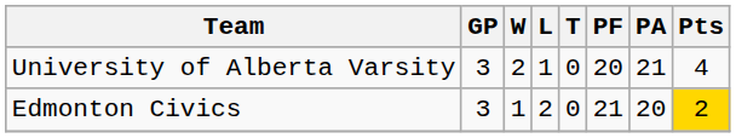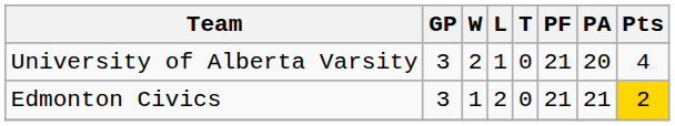University of Alberta Varsity | PF: 20 -> 21
University of Alberta Varsity | PA: 21 -> 20
Edmonton Civics | PA: 20 -> 21
